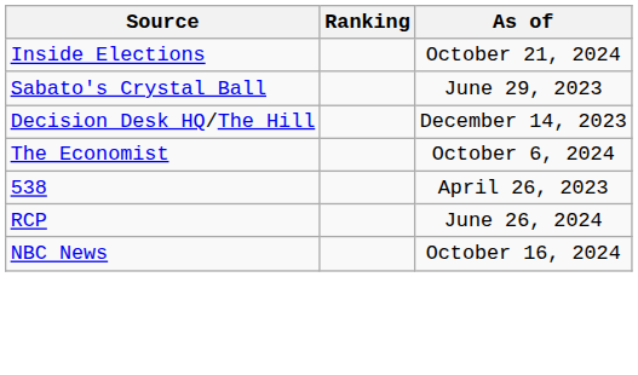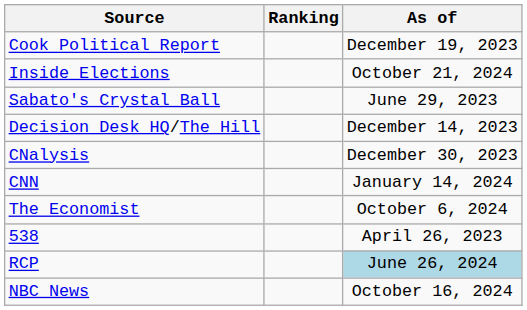+ row: Cook Political Report | December 19, 2023
+ row: CNalysis | December 30, 2023
+ row: CNN | January 14, 2024
RCP | As of: no background -> lightblue background
